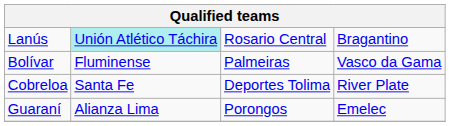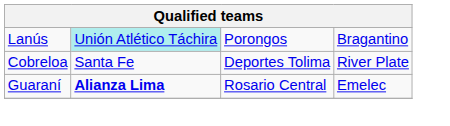Lanús | column 3: Rosario Central -> Porongos
- row: Bolívar | Fluminense | Palmeiras | Vasco da Gama
Guaraní | column 2: normal -> bold
Guaraní | column 3: Porongos -> Rosario Central
